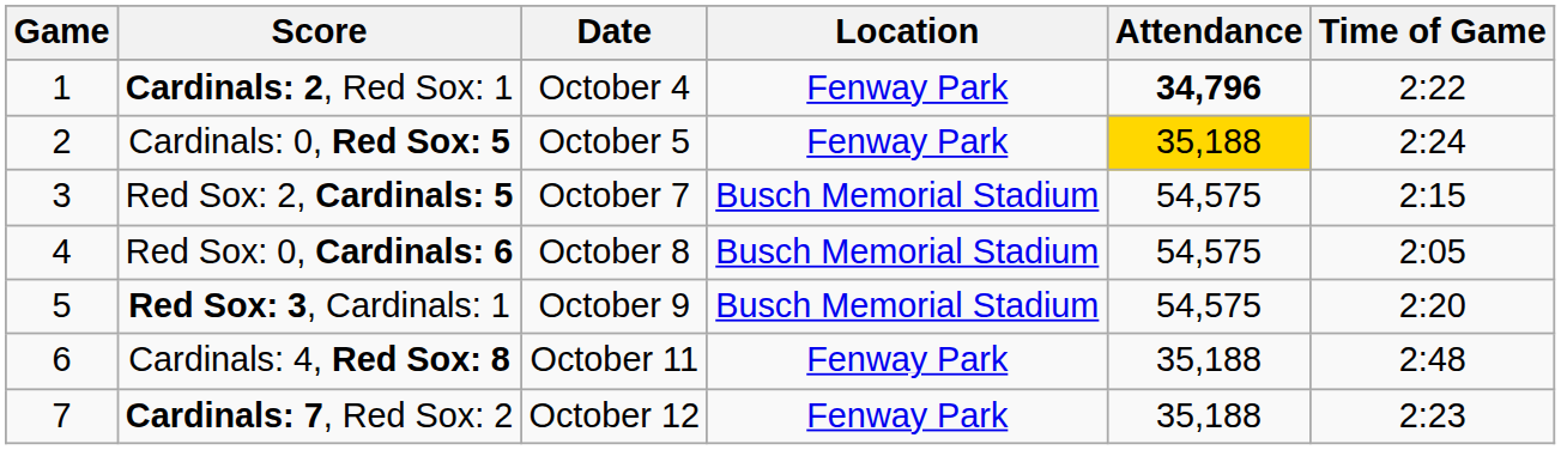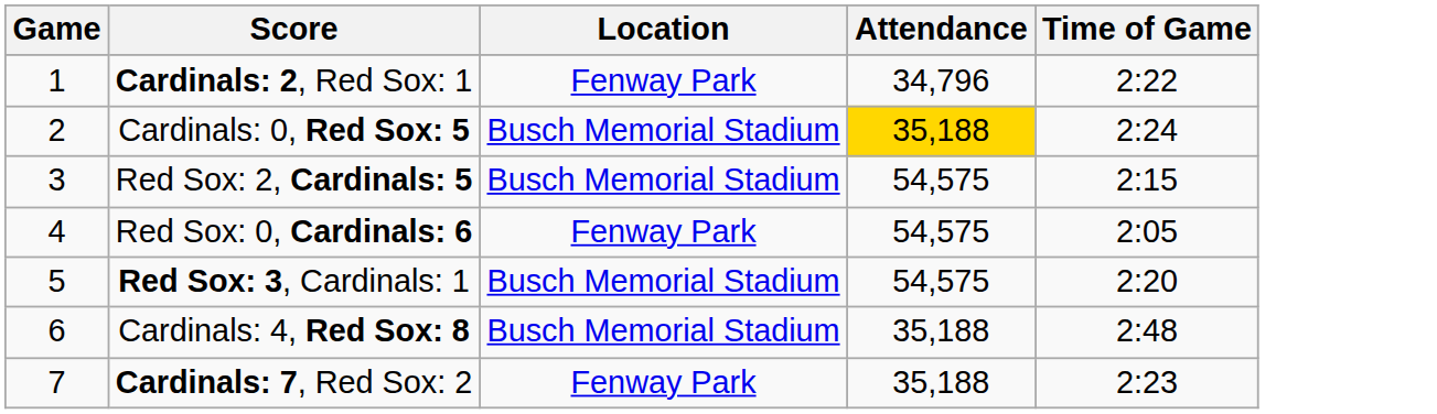- column: Date | October 4 | October 5 | October 7 | October 8 | October 9 | October 11 | October 12
Cardinals: 2, Red Sox: 1 | Attendance: bold -> normal
Cardinals: 0, Red Sox: 5 | Location: Fenway Park -> Busch Memorial Stadium
Red Sox: 0, Cardinals: 6 | Location: Busch Memorial Stadium -> Fenway Park
Cardinals: 4, Red Sox: 8 | Location: Fenway Park -> Busch Memorial Stadium
